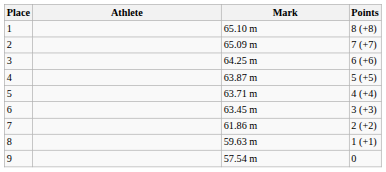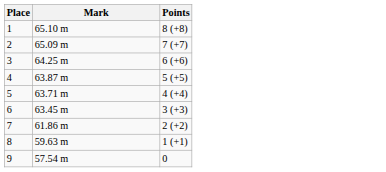- column: Athlete
